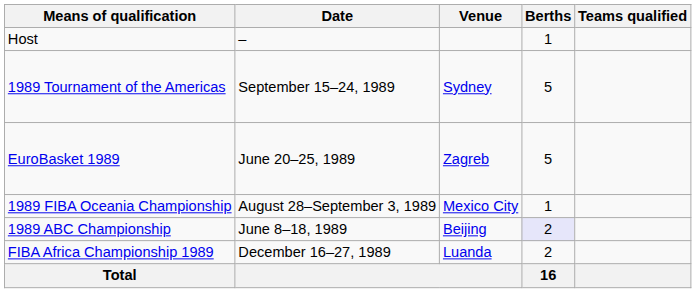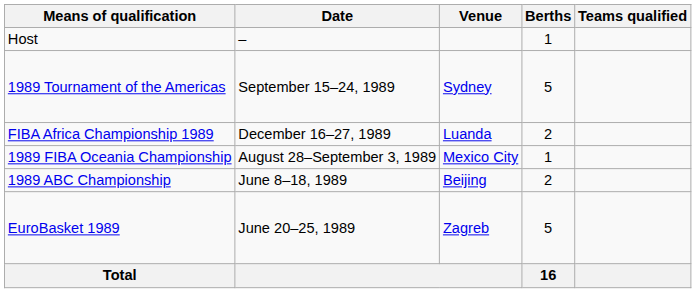rows swapped: EuroBasket 1989 <-> FIBA Africa Championship 1989
1989 ABC Championship | Berths: lavender background -> no background
